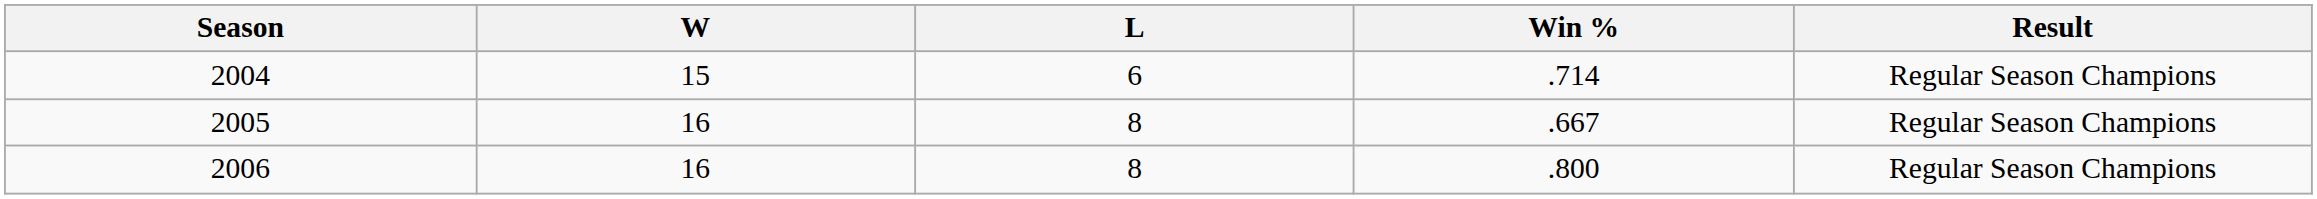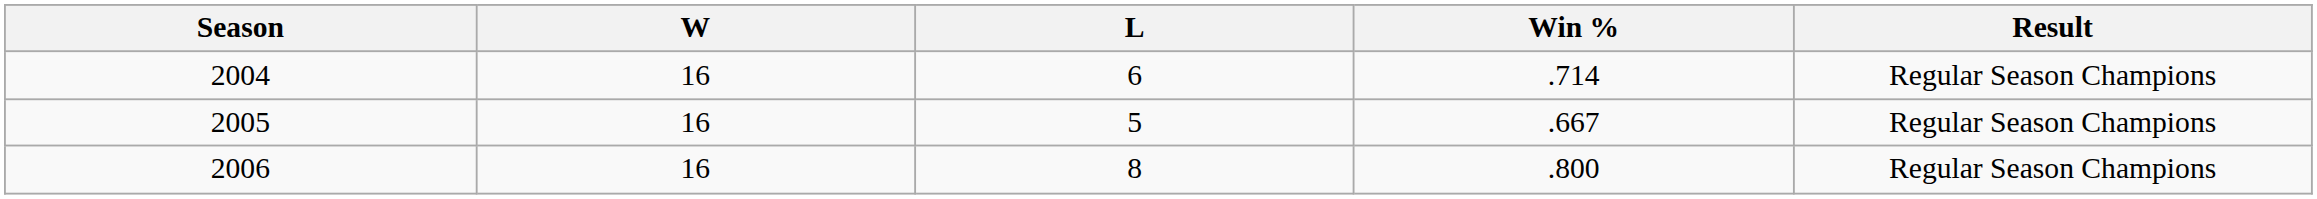2004 | W: 15 -> 16
2005 | L: 8 -> 5
